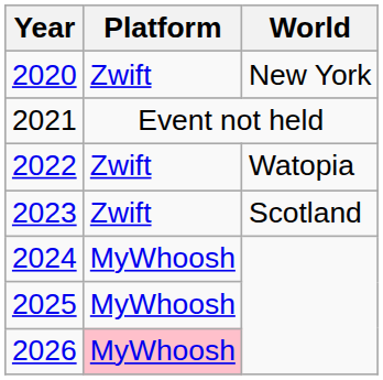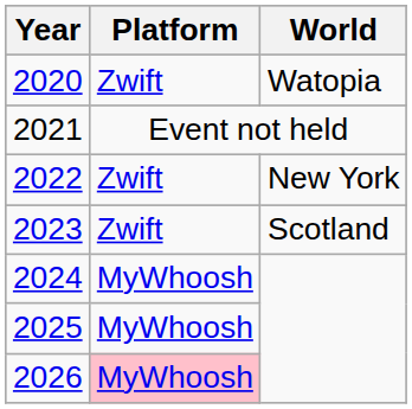2020 | World: New York -> Watopia
2022 | World: Watopia -> New York
